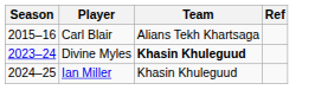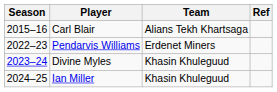+ row: 2022–23 | Pendarvis Williams | Erdenet Miners
Divine Myles | Team: bold -> normal
